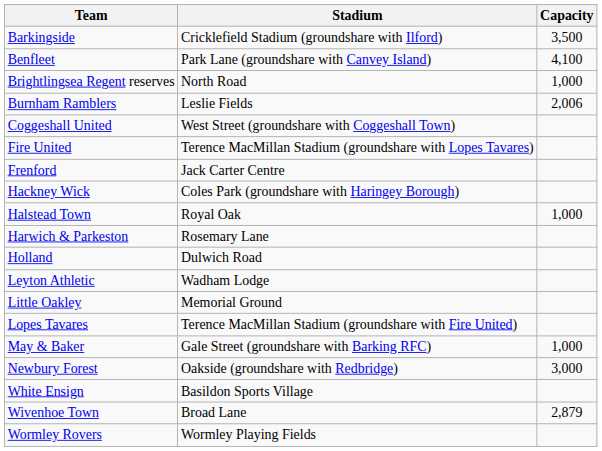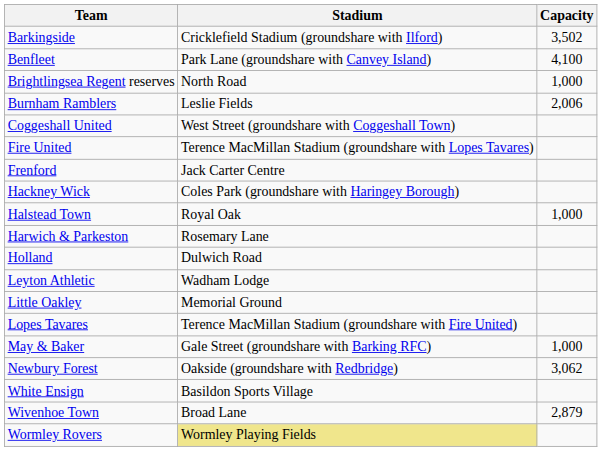Barkingside | Capacity: 3,500 -> 3,502
Newbury Forest | Capacity: 3,000 -> 3,062
Wormley Rovers | Stadium: no background -> khaki background
